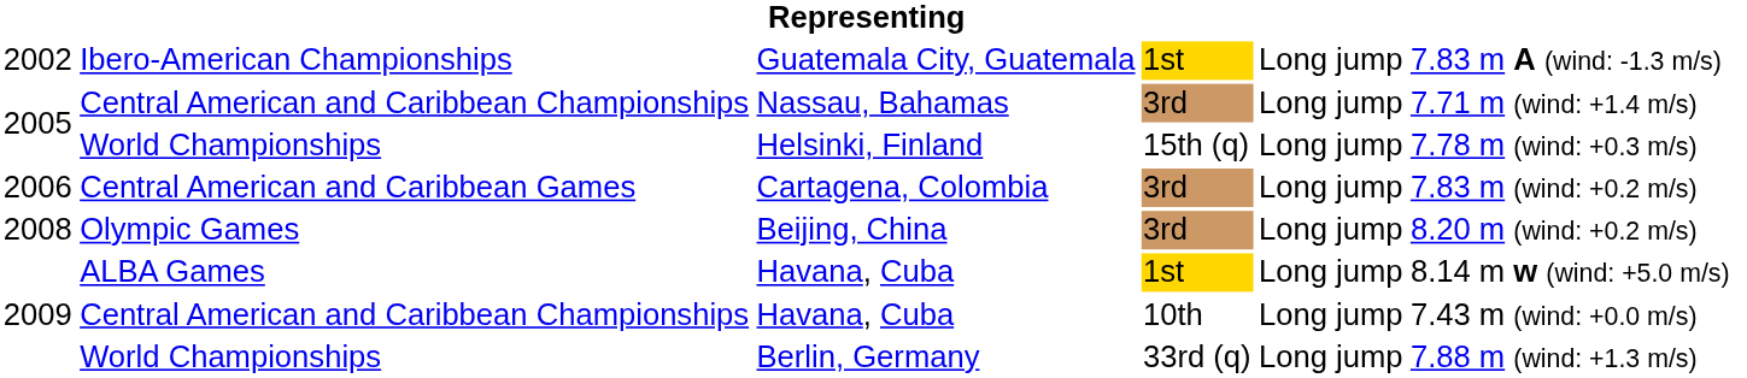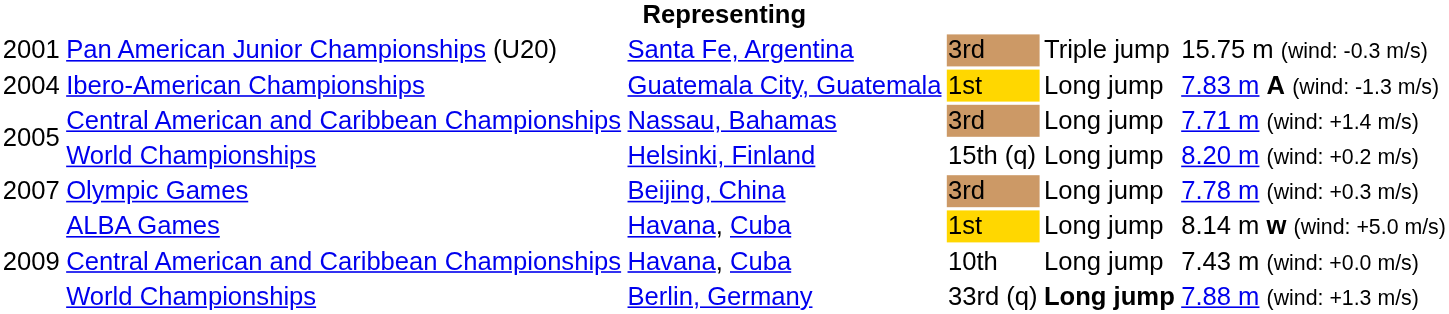+ row: 2001 | Pan American Junior Championships (U20) | Santa Fe, Argentina | 3rd | Triple jump | 15.75 m (wind: -0.3 m/s)
Guatemala City, Guatemala | column 1: 2002 -> 2004
Helsinki, Finland | column 6: 7.78 m (wind: +0.3 m/s) -> 8.20 m (wind: +0.2 m/s)
- row: 2006 | Central American and Caribbean Games | Cartagena, Colombia | 3rd | Long jump | 7.83 m (wind: +0.2 m/s)
Beijing, China | column 1: 2008 -> 2007
Beijing, China | column 6: 8.20 m (wind: +0.2 m/s) -> 7.78 m (wind: +0.3 m/s)
Berlin, Germany | column 5: normal -> bold
